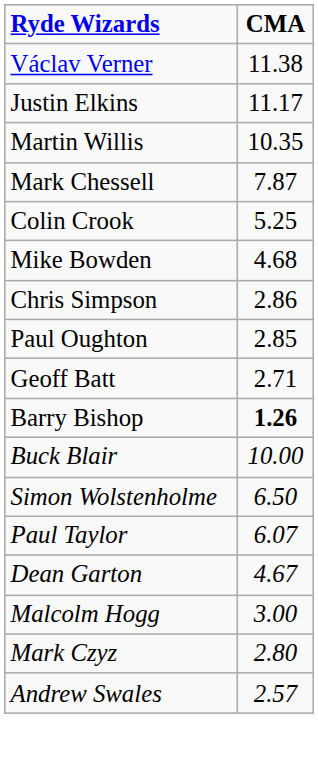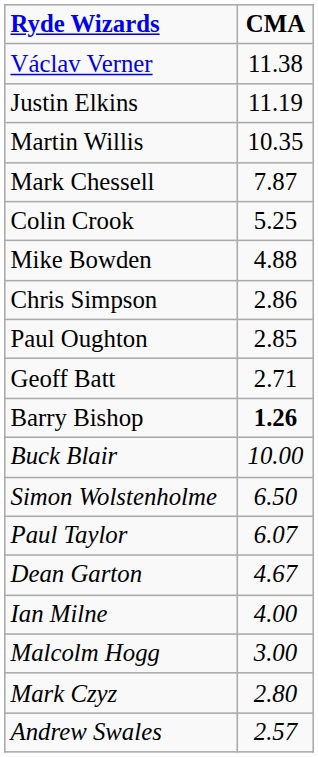Justin Elkins | CMA: 11.17 -> 11.19
Mike Bowden | CMA: 4.68 -> 4.88
+ row: Ian Milne | 4.00
